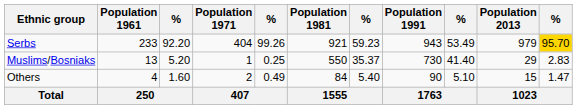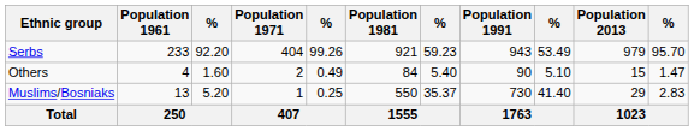Serbs | column 11: gold background -> no background
rows swapped: Muslims/Bosniaks <-> Others
